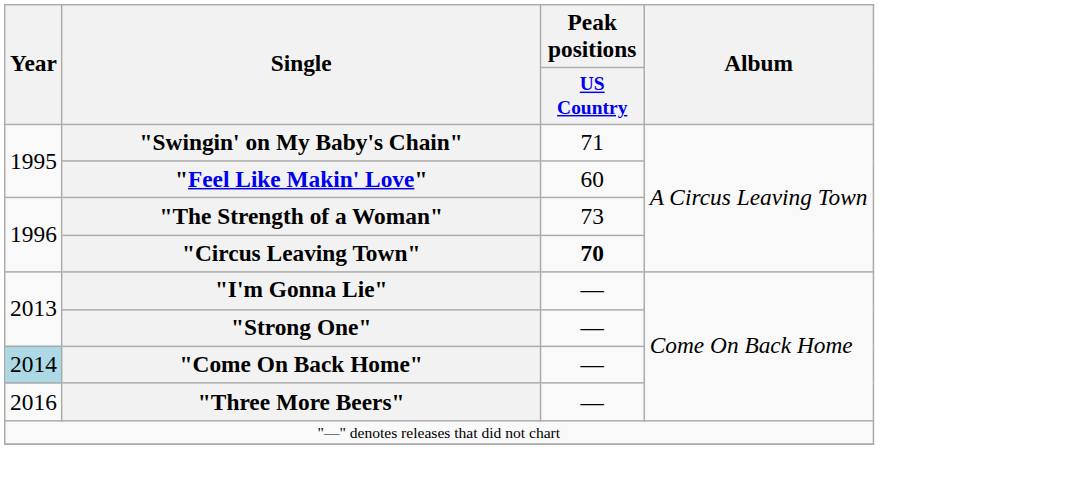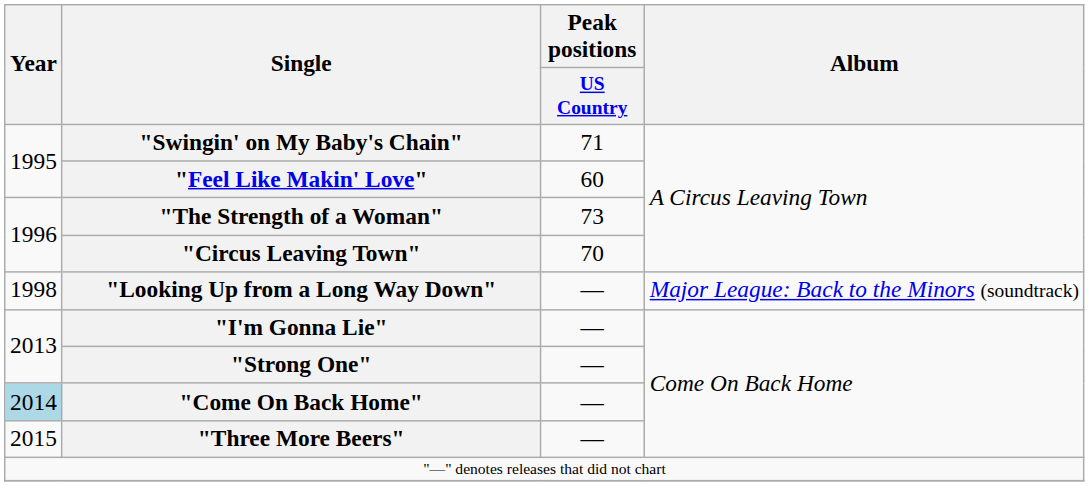"Circus Leaving Town" | Peak positions / US Country: bold -> normal
+ row: 1998 | "Looking Up from a Long Way Down" | — | Major League: Back to the Minors (soundtrack)
"Three More Beers" | Year: 2016 -> 2015
